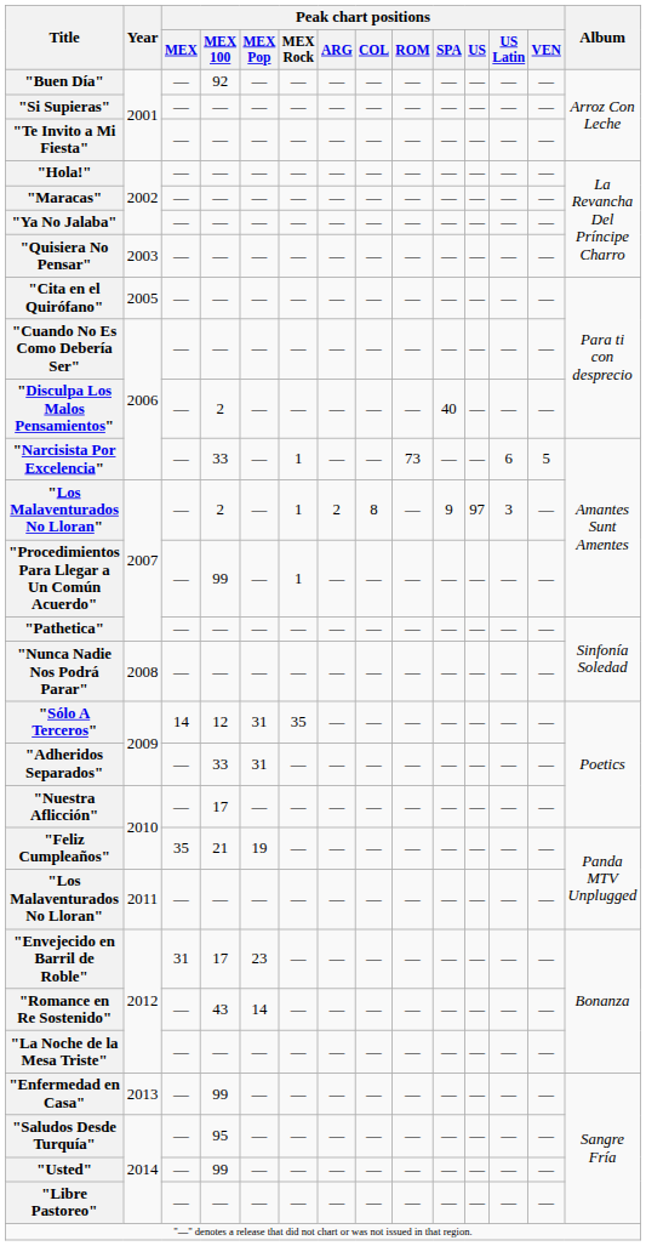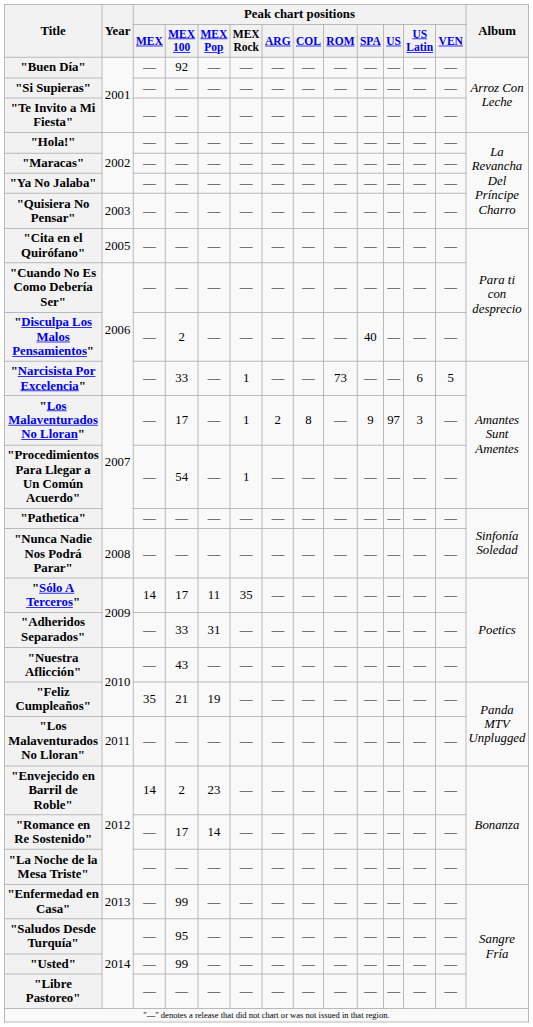"Los Malaventurados No Lloran" / 2007 | Peak chart positions / MEX 100: 2 -> 17
"Procedimientos Para Llegar a Un Común Acuerdo" | Peak chart positions / MEX 100: 99 -> 54
"Sólo A Terceros" | Peak chart positions / MEX 100: 12 -> 17
"Sólo A Terceros" | Peak chart positions / MEX Pop: 31 -> 11
"Nuestra Aflicción" | Peak chart positions / MEX 100: 17 -> 43
"Envejecido en Barril de Roble" | Peak chart positions / MEX: 31 -> 14
"Envejecido en Barril de Roble" | Peak chart positions / MEX 100: 17 -> 2
"Romance en Re Sostenido" | Peak chart positions / MEX 100: 43 -> 17
